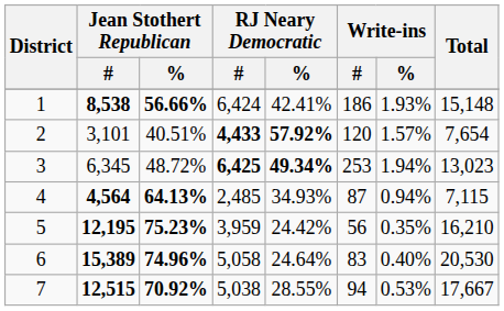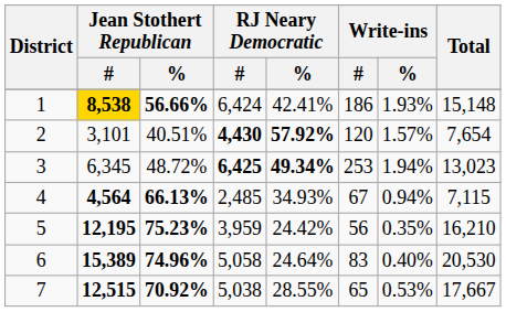1 | Jean Stothert Republican / #: no background -> gold background
2 | RJ Neary Democratic / #: 4,433 -> 4,430
4 | Jean Stothert Republican / %: 64.13% -> 66.13%
4 | Write-ins / #: 87 -> 67
7 | Write-ins / #: 94 -> 65
